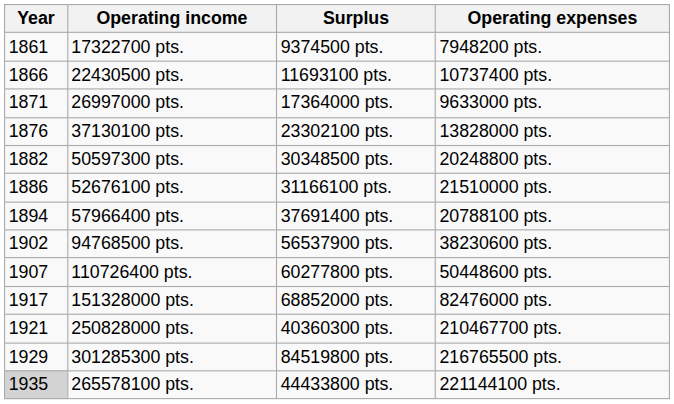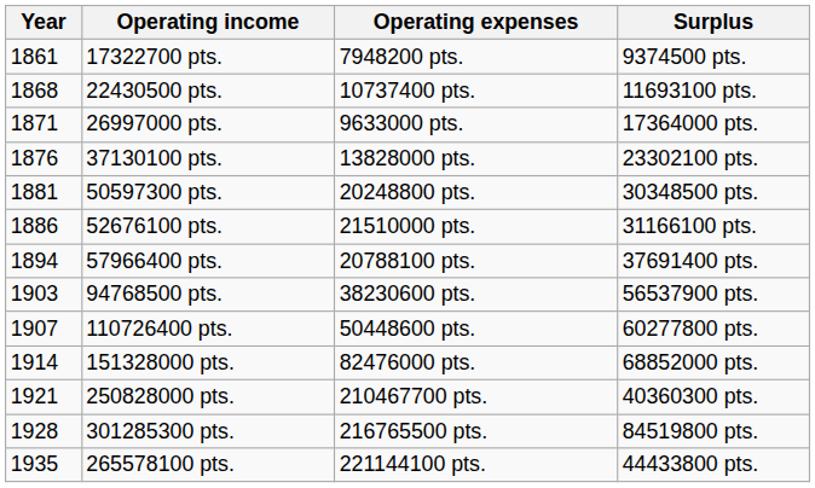columns swapped: Operating expenses <-> Surplus
22430500 pts. | Year: 1866 -> 1868
50597300 pts. | Year: 1882 -> 1881
94768500 pts. | Year: 1902 -> 1903
151328000 pts. | Year: 1917 -> 1914
301285300 pts. | Year: 1929 -> 1928
265578100 pts. | Year: lightgrey background -> no background
